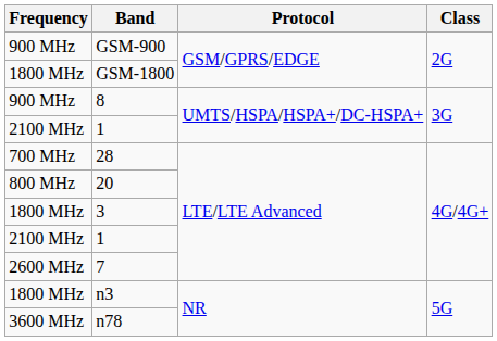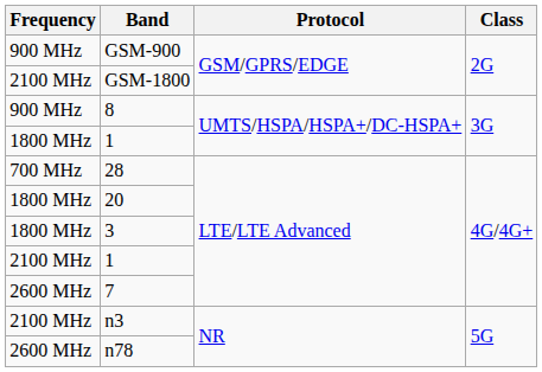GSM-1800 | Frequency: 1800 MHz -> 2100 MHz
1 / UMTS/HSPA/HSPA+/DC-HSPA+ | Frequency: 2100 MHz -> 1800 MHz
20 | Frequency: 800 MHz -> 1800 MHz
n3 | Frequency: 1800 MHz -> 2100 MHz
n78 | Frequency: 3600 MHz -> 2600 MHz
